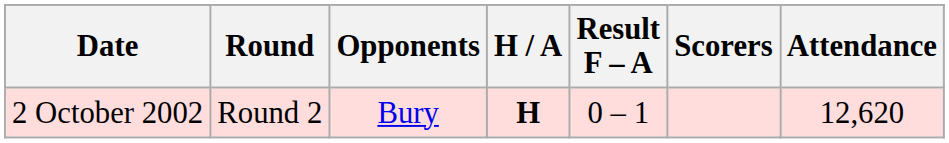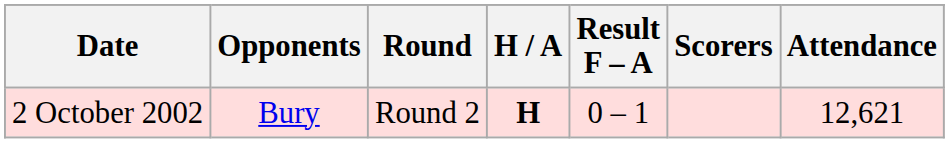columns swapped: Round <-> Opponents
2 October 2002 | Attendance: 12,620 -> 12,621
